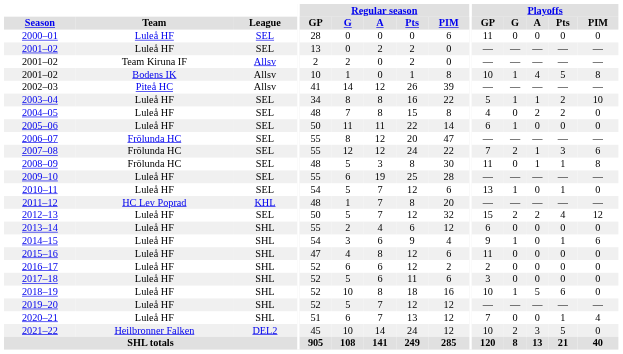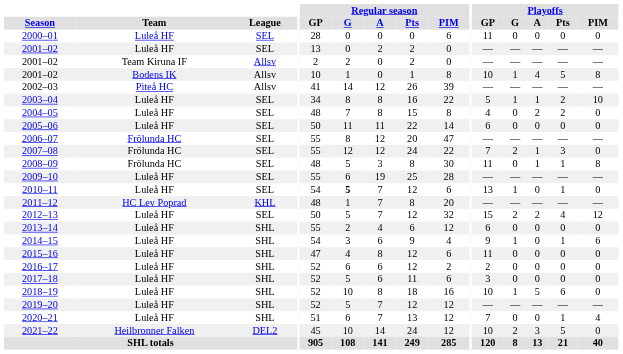2005–06 | Playoffs / G: 1 -> 0
2007–08 | Playoffs / PIM: 6 -> 0
2010–11 | Regular season / G: normal -> bold
